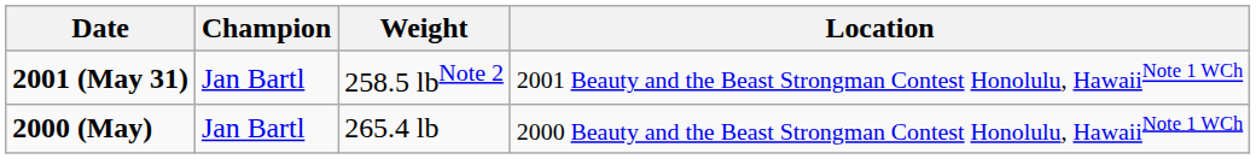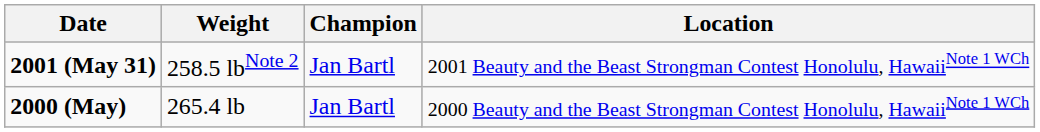columns swapped: Champion <-> Weight
